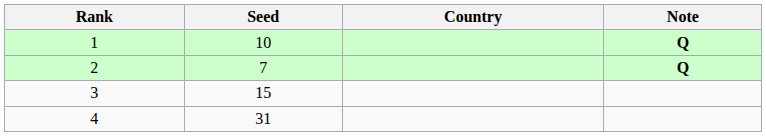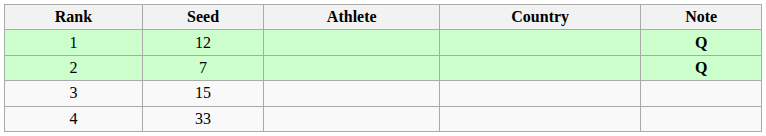+ column: Athlete
1 | Seed: 10 -> 12
4 | Seed: 31 -> 33
